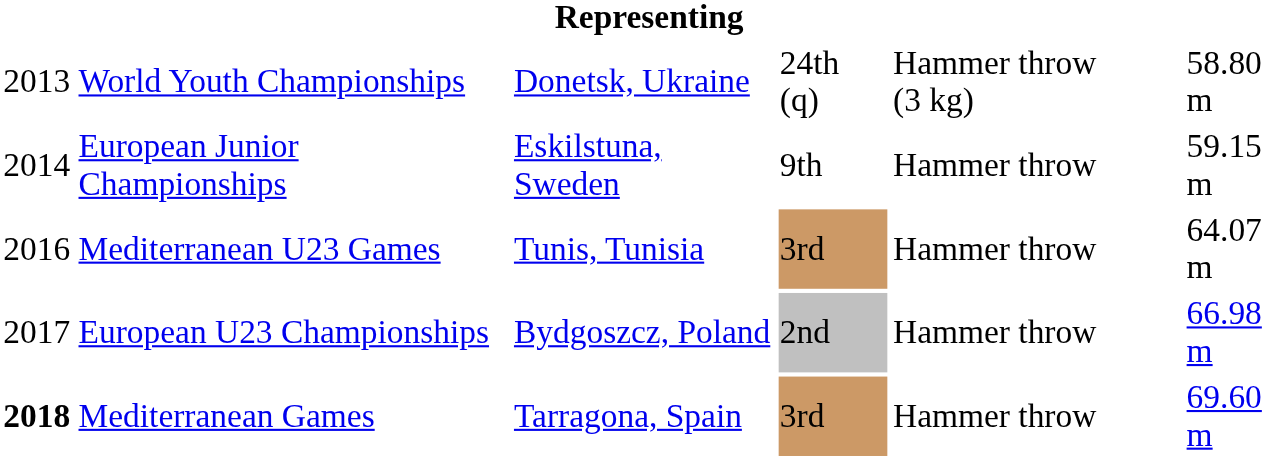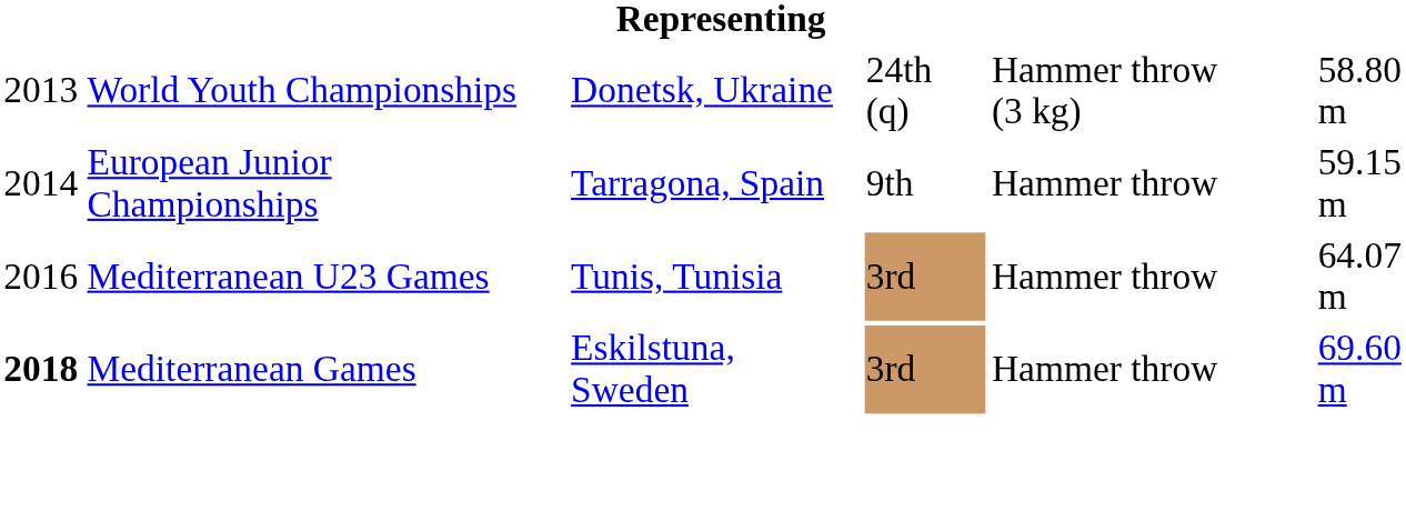European Junior Championships | column 3: Eskilstuna, Sweden -> Tarragona, Spain
- row: 2017 | European U23 Championships | Bydgoszcz, Poland | 2nd | Hammer throw | 66.98 m
Mediterranean Games | column 3: Tarragona, Spain -> Eskilstuna, Sweden
